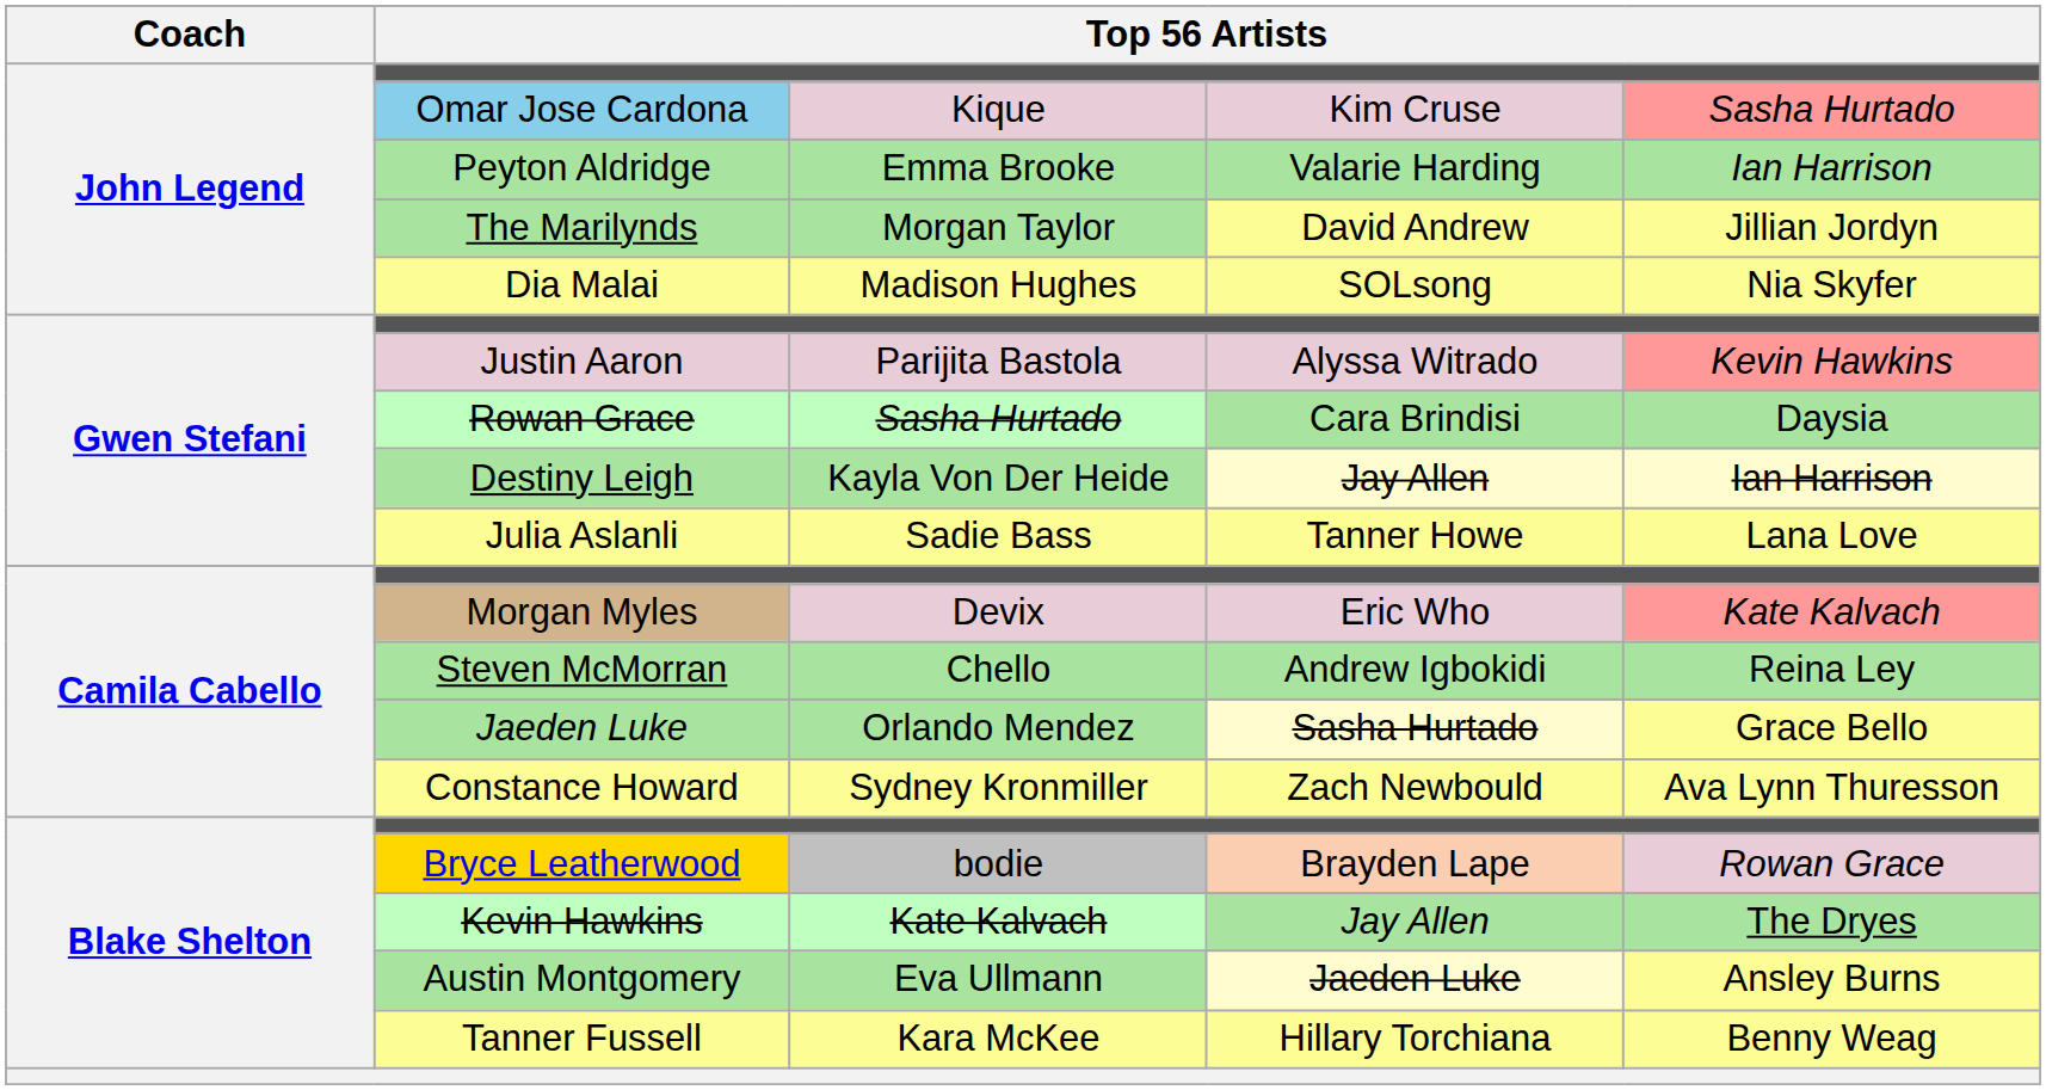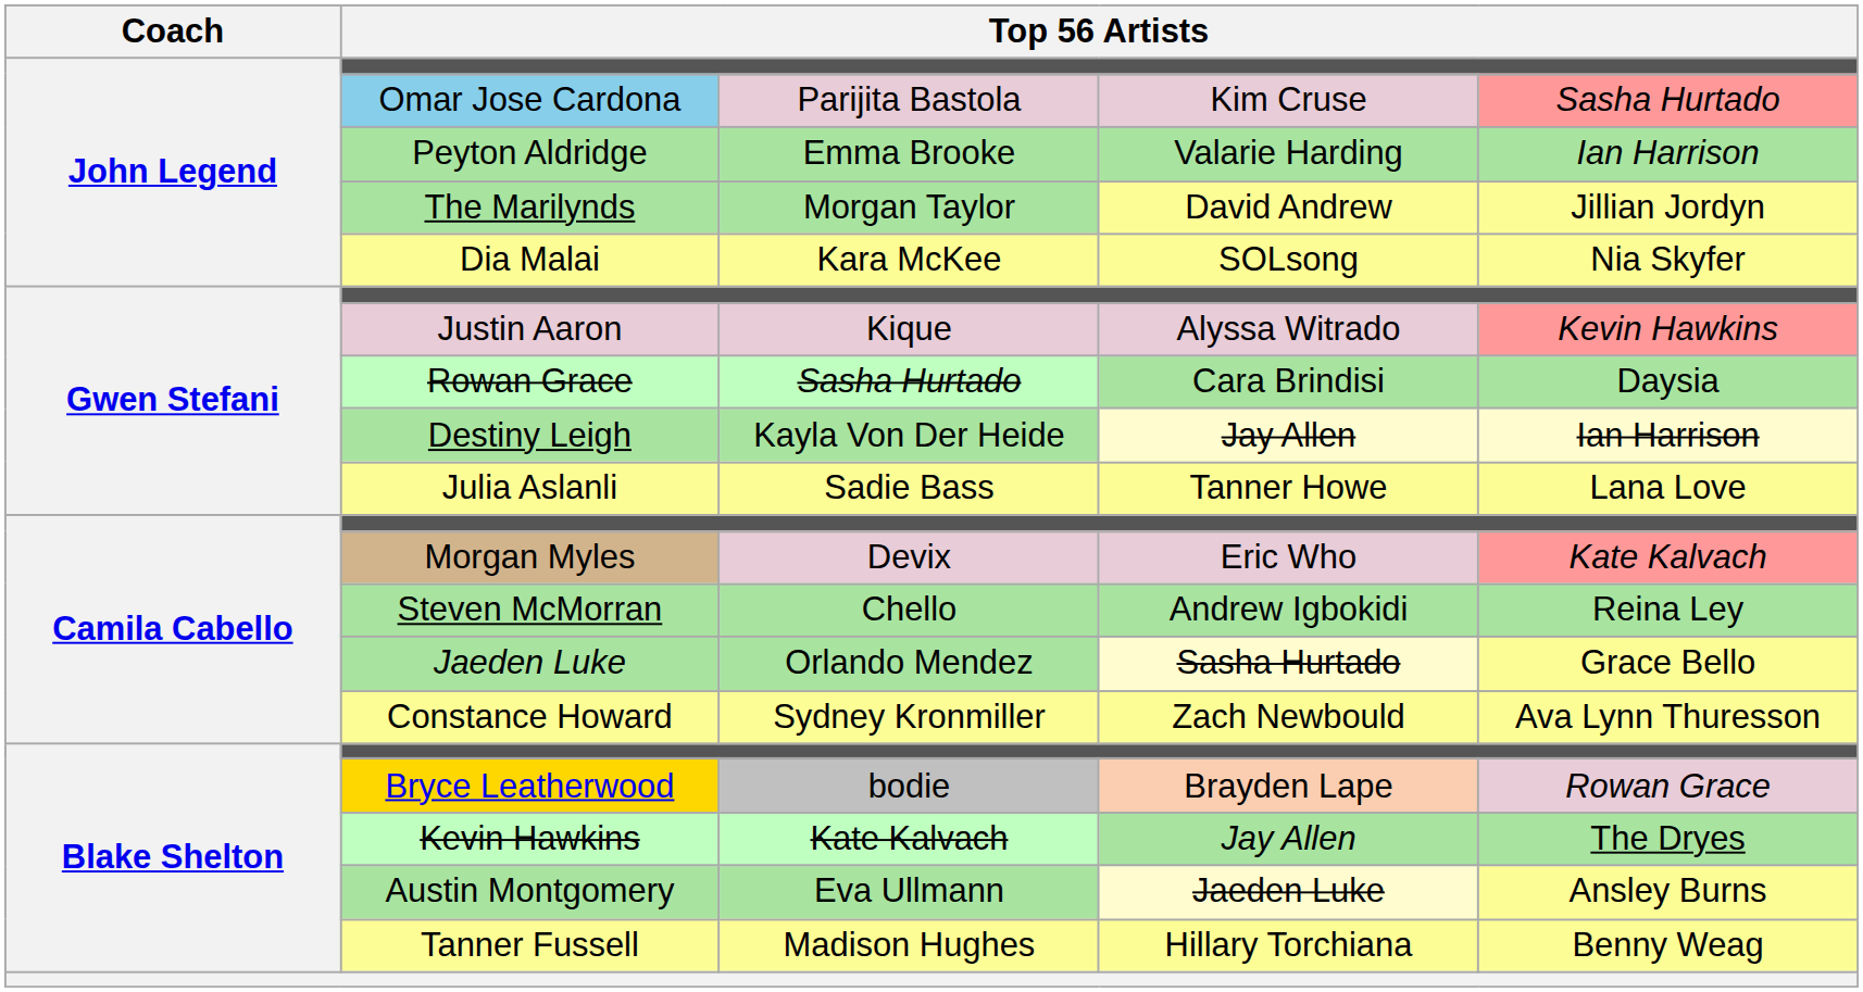Omar Jose Cardona | column 3: Kique -> Parijita Bastola
Dia Malai | column 3: Madison Hughes -> Kara McKee
Justin Aaron | column 3: Parijita Bastola -> Kique
Tanner Fussell | column 3: Kara McKee -> Madison Hughes
